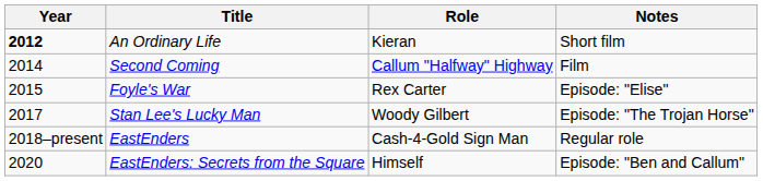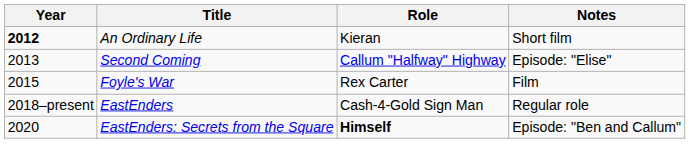Second Coming | Year: 2014 -> 2013
Second Coming | Notes: Film -> Episode: "Elise"
Foyle's War | Notes: Episode: "Elise" -> Film
- row: 2017 | Stan Lee's Lucky Man | Woody Gilbert | Episode: "The Trojan Horse"
EastEnders: Secrets from the Square | Role: normal -> bold
